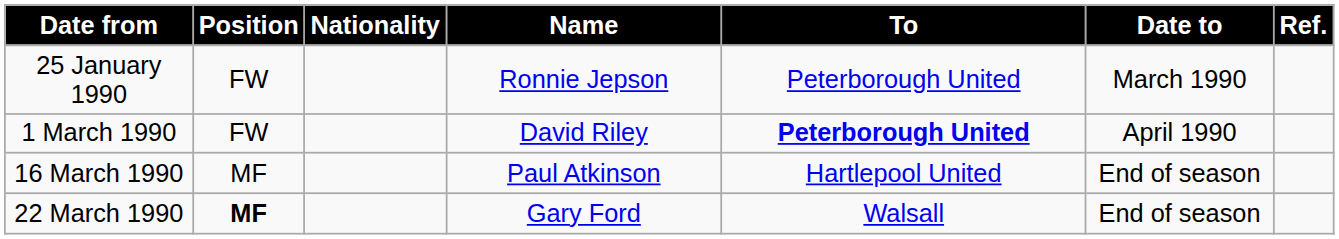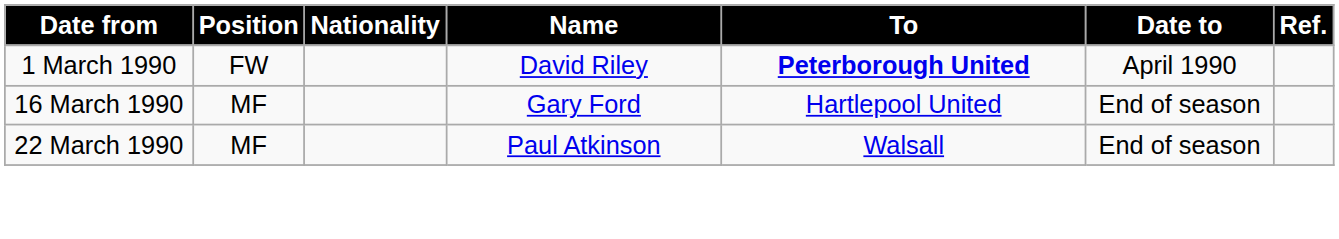- row: 25 January 1990 | FW | Ronnie Jepson | Peterborough United | March 1990
16 March 1990 | Name: Paul Atkinson -> Gary Ford
22 March 1990 | Position: bold -> normal
22 March 1990 | Name: Gary Ford -> Paul Atkinson
